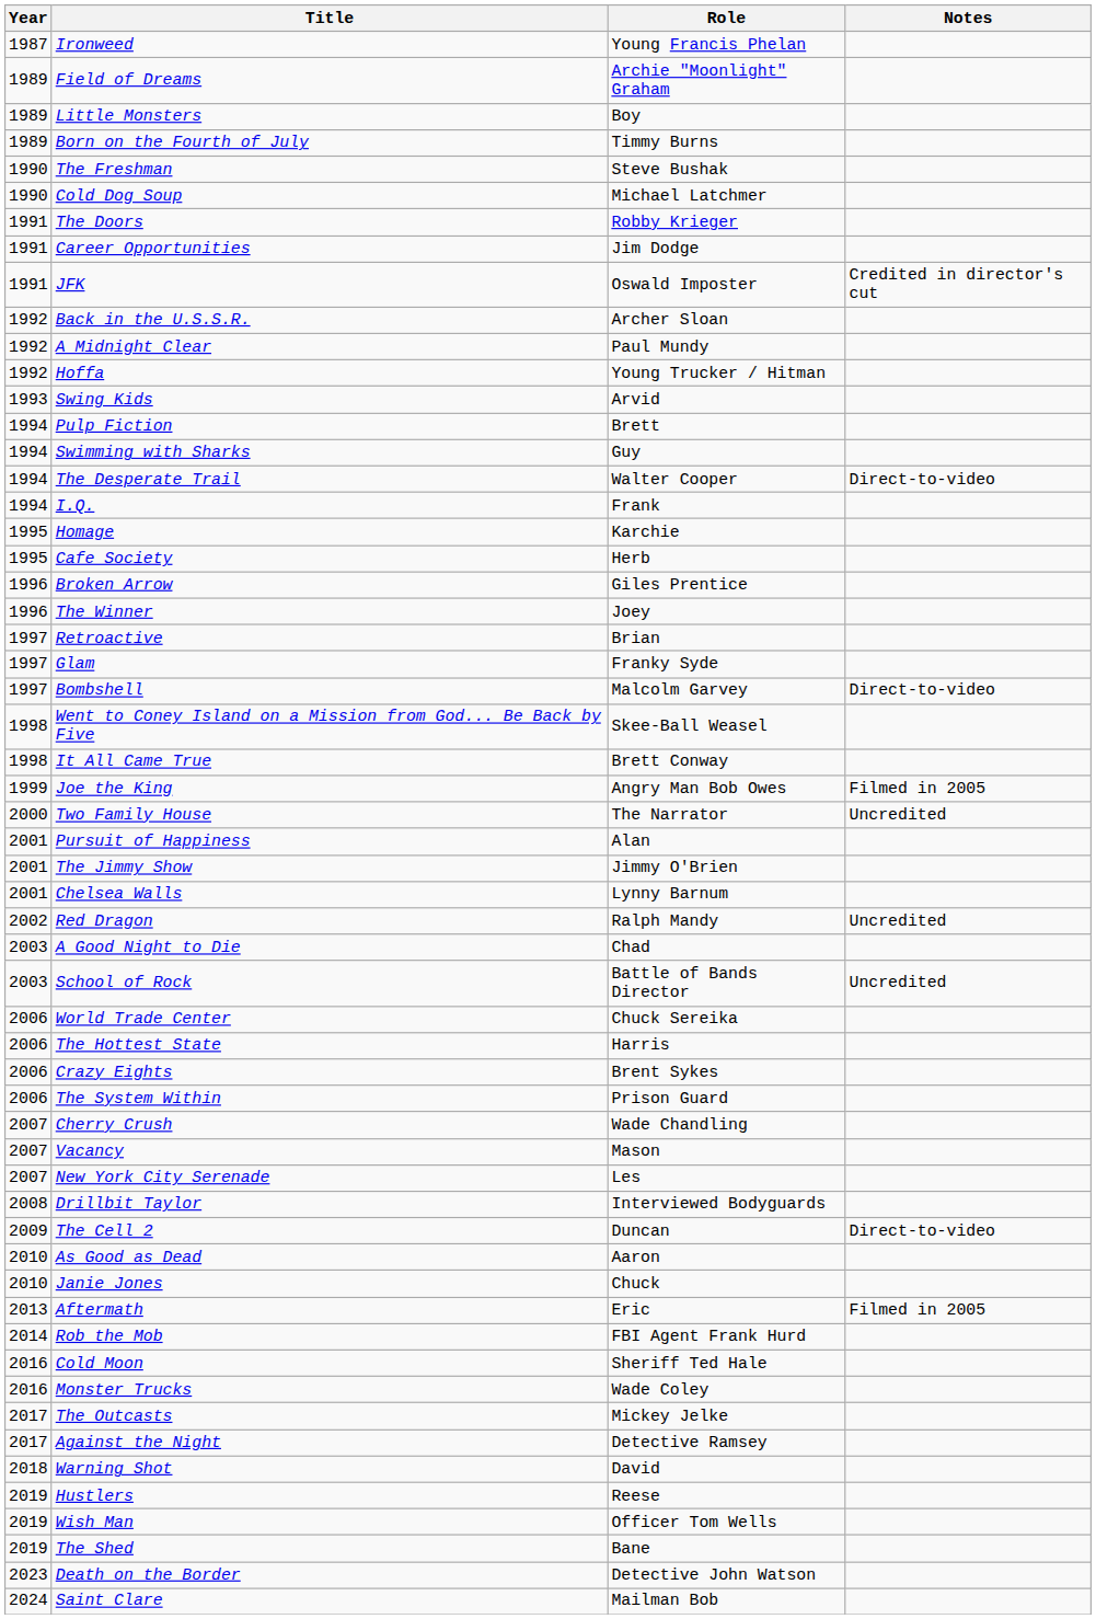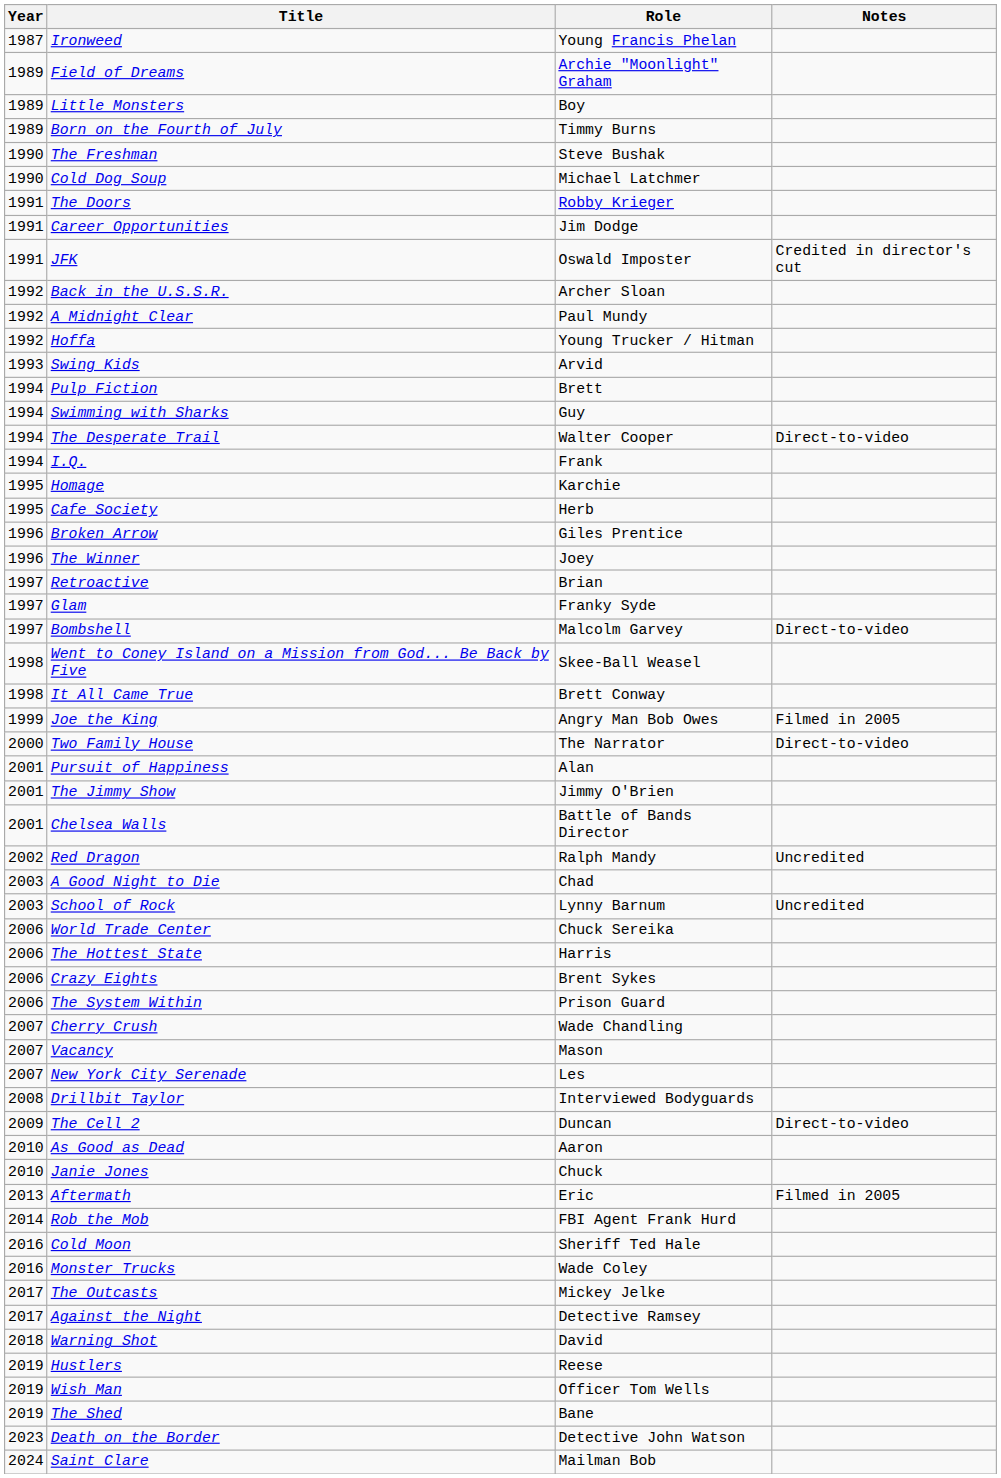Two Family House | Notes: Uncredited -> Direct-to-video
Chelsea Walls | Role: Lynny Barnum -> Battle of Bands Director
School of Rock | Role: Battle of Bands Director -> Lynny Barnum
